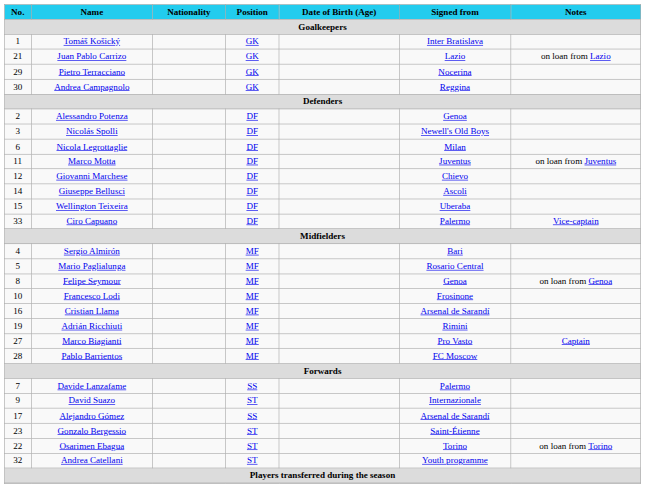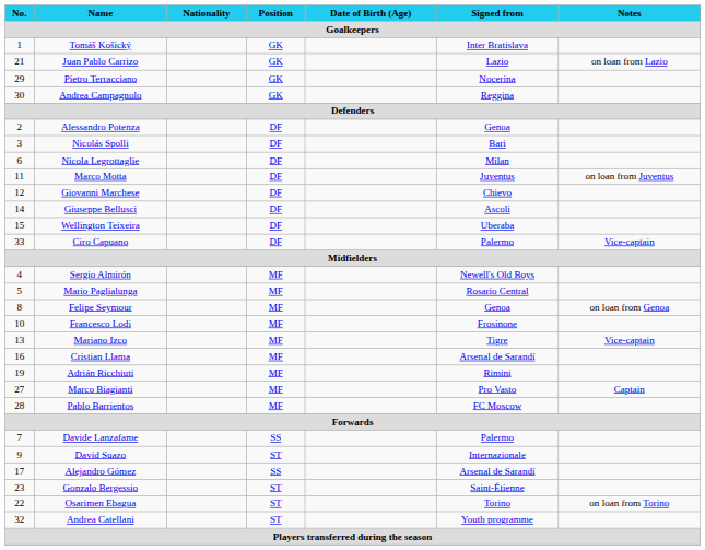Nicolás Spolli | Signed from: Newell's Old Boys -> Bari
Sergio Almirón | Signed from: Bari -> Newell's Old Boys
+ row: 13 | Mariano Izco | MF | Tigre | Vice-captain
